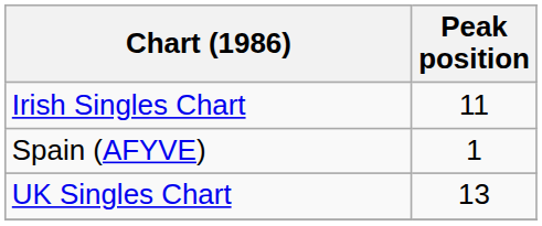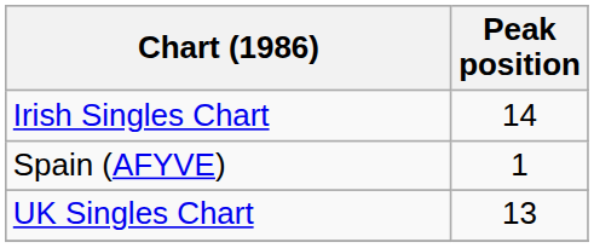Irish Singles Chart | Peak position: 11 -> 14
